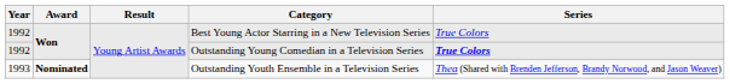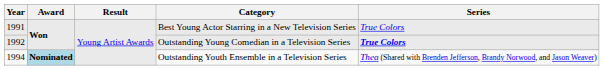Best Young Actor Starring in a New Television Series | Year: 1992 -> 1991
Outstanding Youth Ensemble in a Television Series | Year: 1993 -> 1994
Outstanding Youth Ensemble in a Television Series | Award: no background -> lightblue background
